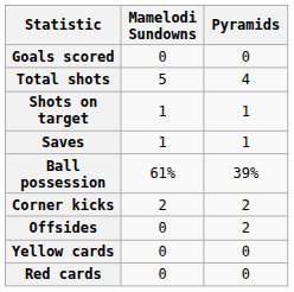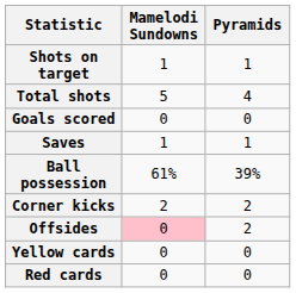rows swapped: Goals scored <-> Shots on target
Offsides | Mamelodi Sundowns: no background -> pink background
